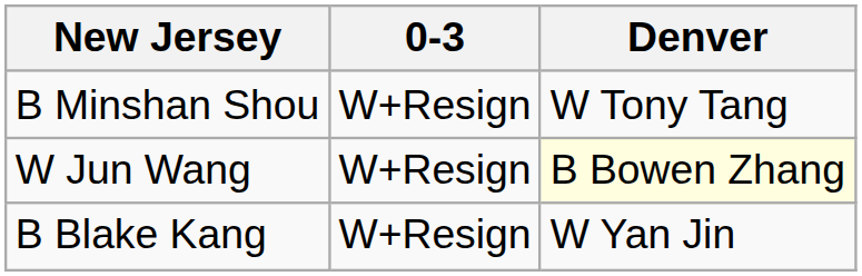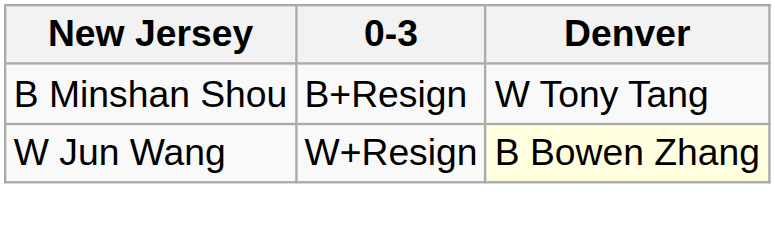B Minshan Shou | 0-3: W+Resign -> B+Resign
- row: B Blake Kang | W+Resign | W Yan Jin
